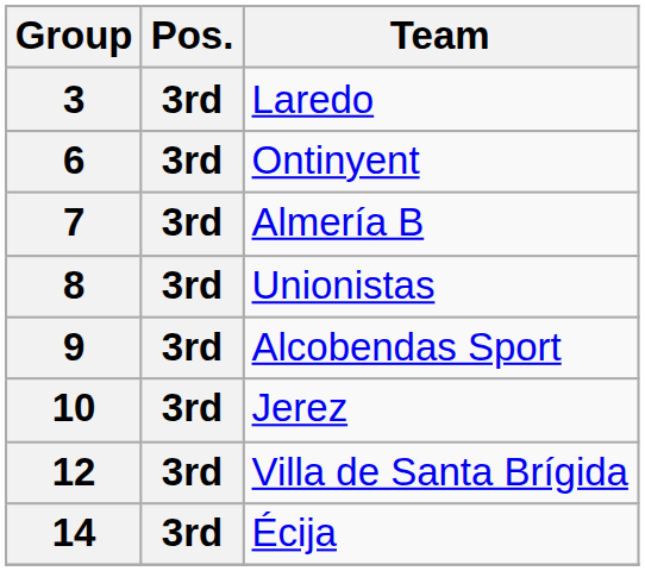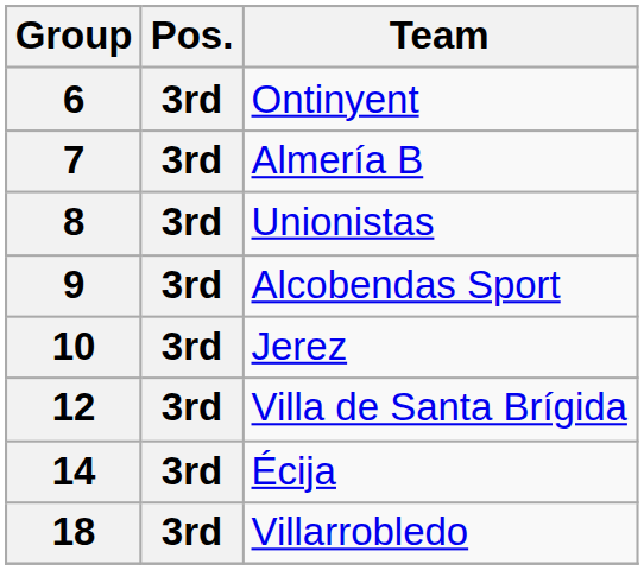- row: 3 | 3rd | Laredo
+ row: 18 | 3rd | Villarrobledo
